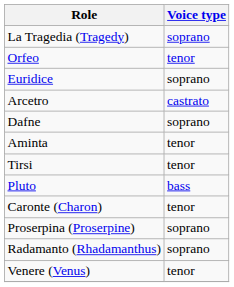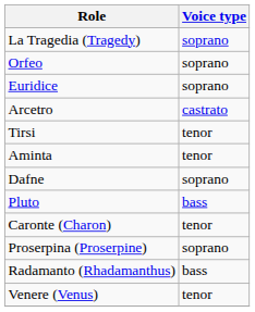Orfeo | Voice type: tenor -> soprano
rows swapped: Tirsi <-> Dafne
Radamanto (Rhadamanthus) | Voice type: soprano -> bass
